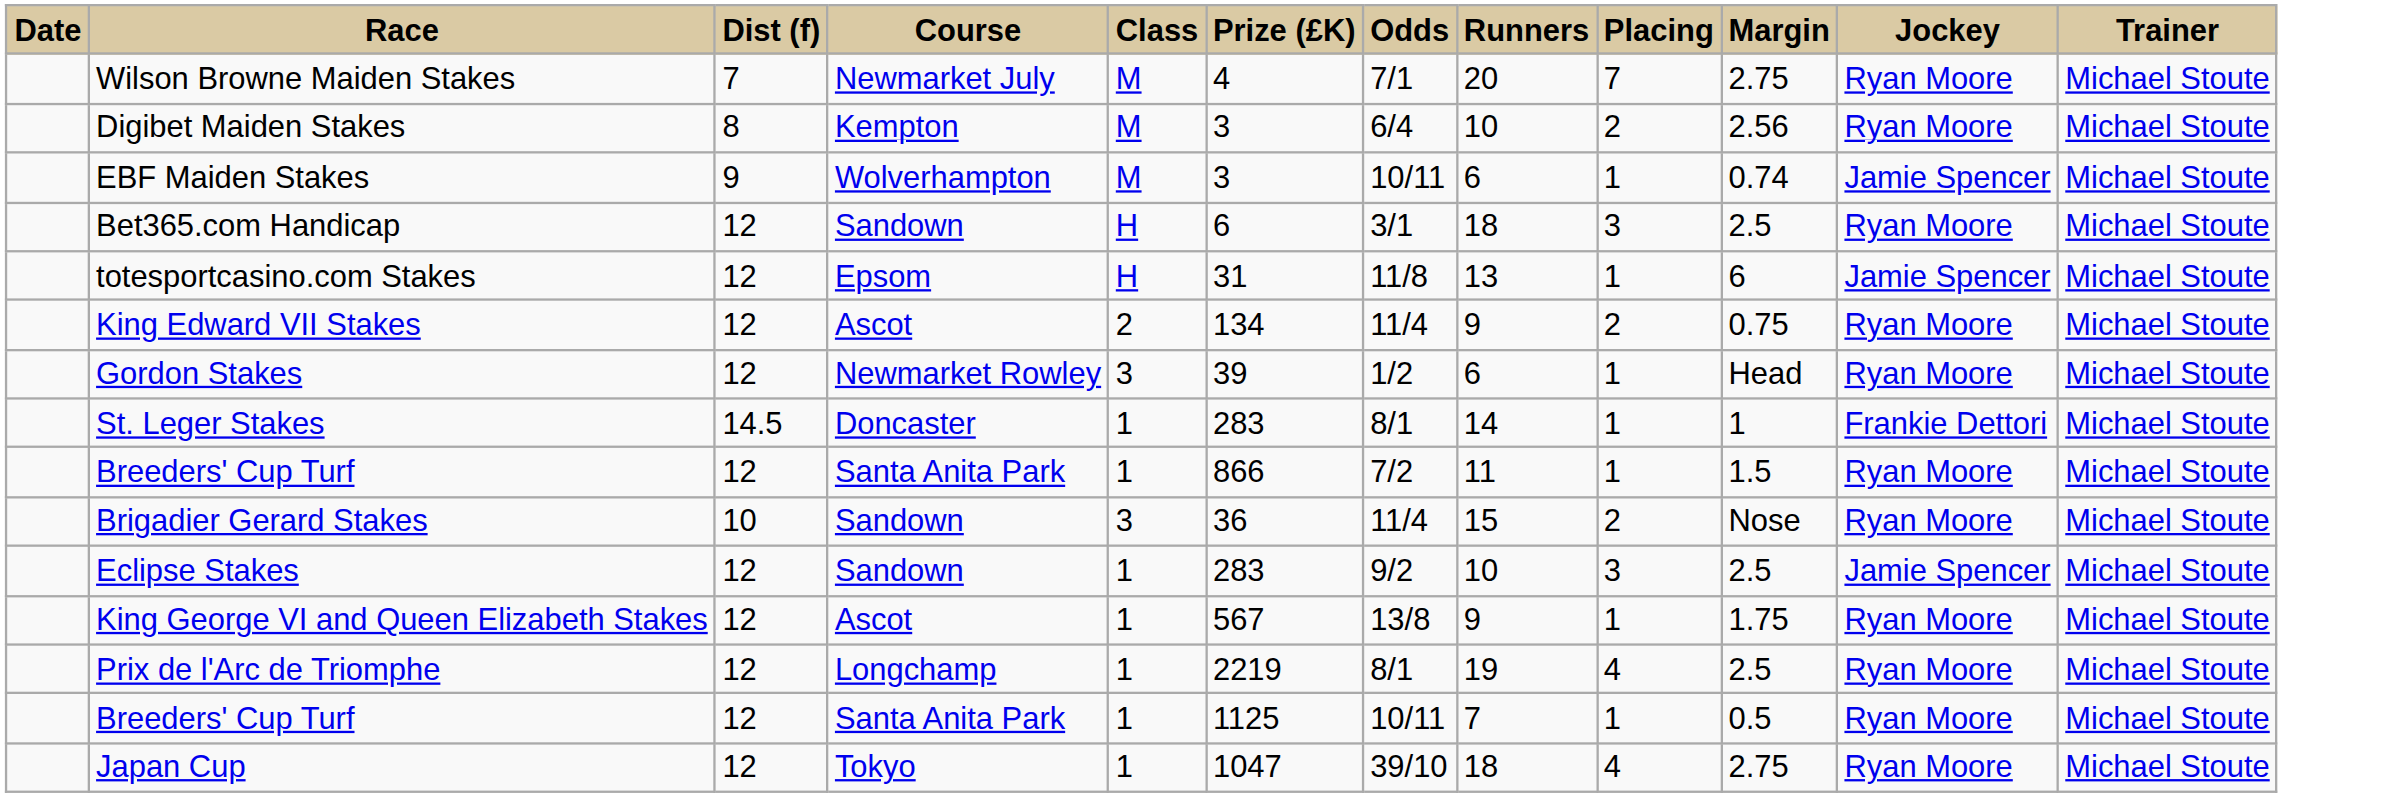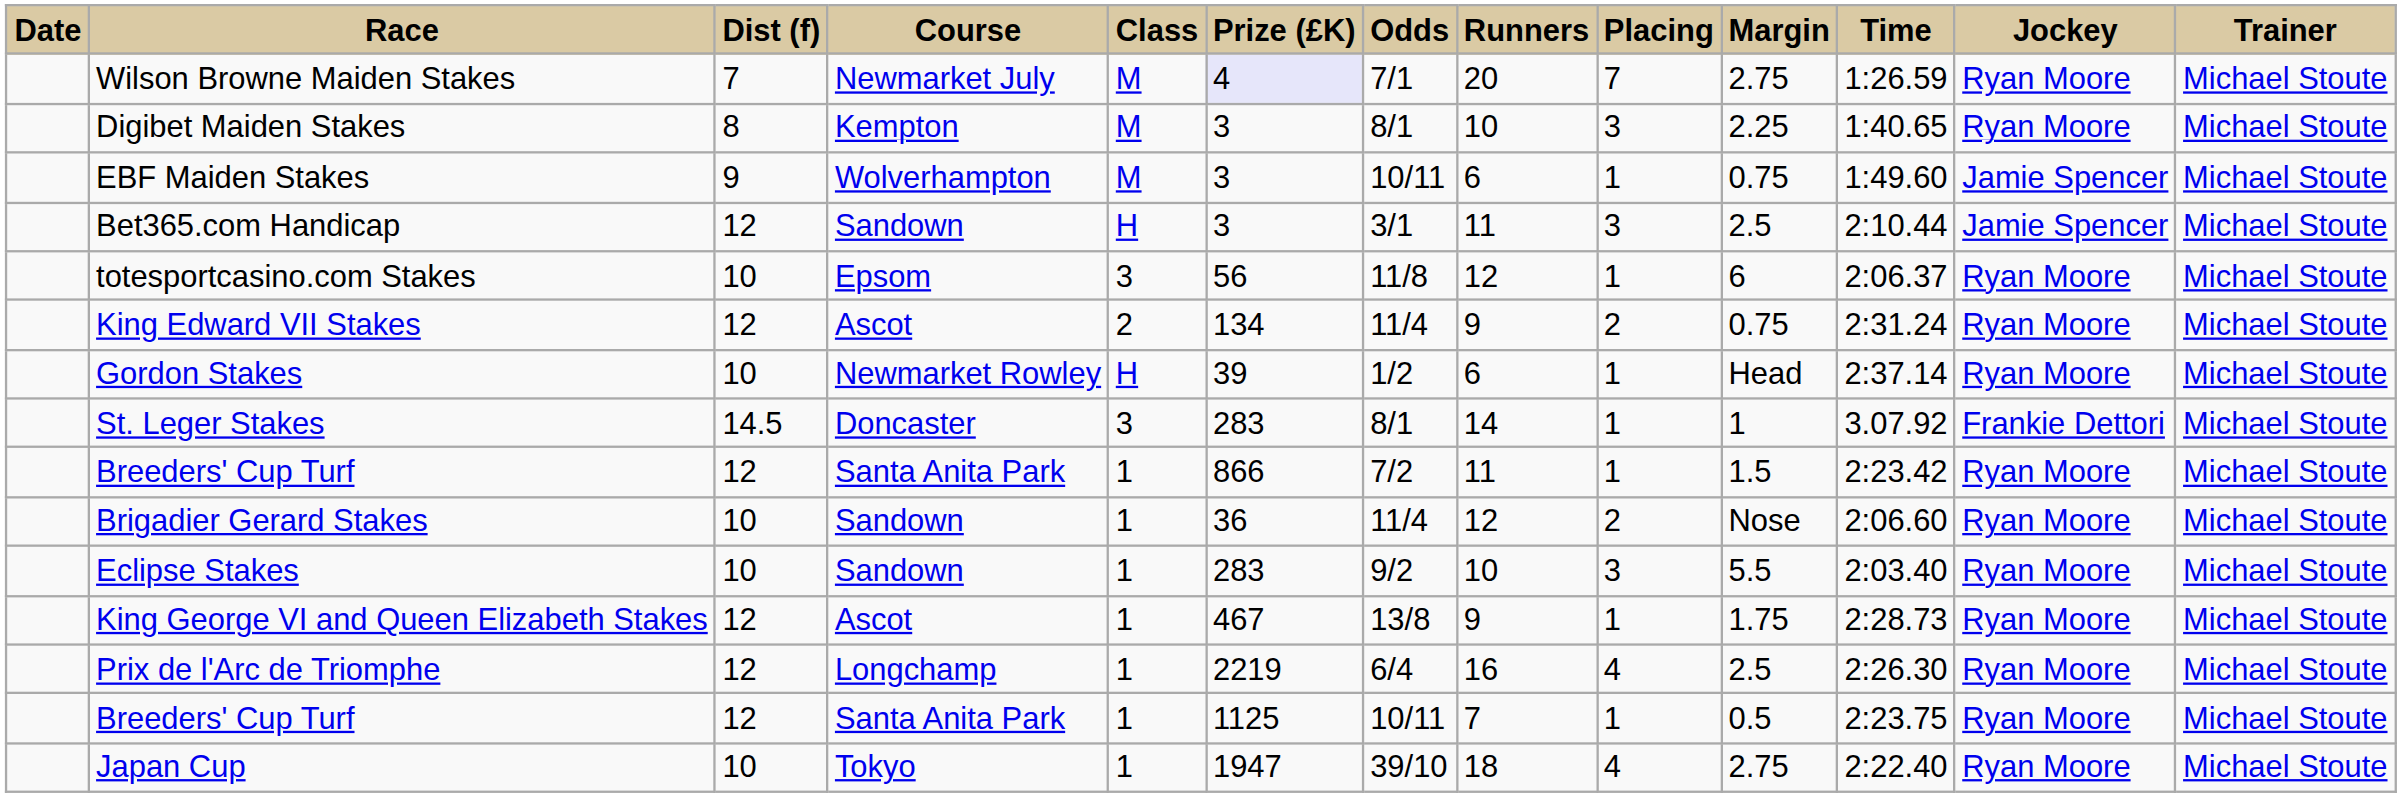+ column: Time | 1:26.59 | 1:40.65 | 1:49.60 | 2:10.44 | 2:06.37 | 2:31.24 | 2:37.14 | 3.07.92 | 2:23.42 | 2:06.60 | 2:03.40 | 2:28.73 | 2:26.30 | 2:23.75 | 2:22.40
Wilson Browne Maiden Stakes | Prize (£K): no background -> lavender background
Digibet Maiden Stakes | Odds: 6/4 -> 8/1
Digibet Maiden Stakes | Placing: 2 -> 3
Digibet Maiden Stakes | Margin: 2.56 -> 2.25
EBF Maiden Stakes | Margin: 0.74 -> 0.75
Bet365.com Handicap | Prize (£K): 6 -> 3
Bet365.com Handicap | Runners: 18 -> 11
Bet365.com Handicap | Jockey: Ryan Moore -> Jamie Spencer
totesportcasino.com Stakes | Dist (f): 12 -> 10
totesportcasino.com Stakes | Class: H -> 3
totesportcasino.com Stakes | Prize (£K): 31 -> 56
totesportcasino.com Stakes | Runners: 13 -> 12
totesportcasino.com Stakes | Jockey: Jamie Spencer -> Ryan Moore
Gordon Stakes | Dist (f): 12 -> 10
Gordon Stakes | Class: 3 -> H
St. Leger Stakes | Class: 1 -> 3
Brigadier Gerard Stakes | Class: 3 -> 1
Brigadier Gerard Stakes | Runners: 15 -> 12
Eclipse Stakes | Dist (f): 12 -> 10
Eclipse Stakes | Margin: 2.5 -> 5.5
Eclipse Stakes | Jockey: Jamie Spencer -> Ryan Moore
King George VI and Queen Elizabeth Stakes | Prize (£K): 567 -> 467
Prix de l'Arc de Triomphe | Odds: 8/1 -> 6/4
Prix de l'Arc de Triomphe | Runners: 19 -> 16
Japan Cup | Dist (f): 12 -> 10
Japan Cup | Prize (£K): 1047 -> 1947
